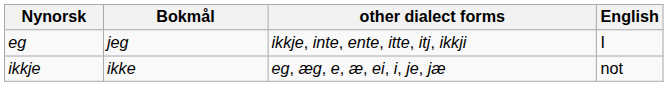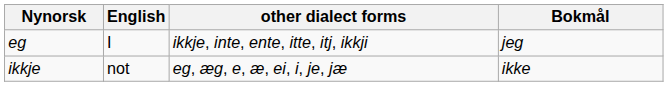columns swapped: Bokmål <-> English
